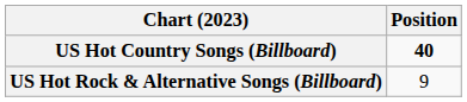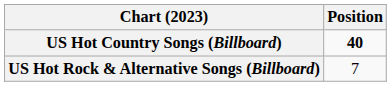US Hot Rock & Alternative Songs (Billboard) | Position: 9 -> 7
